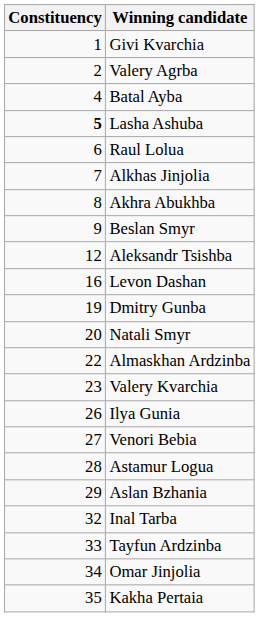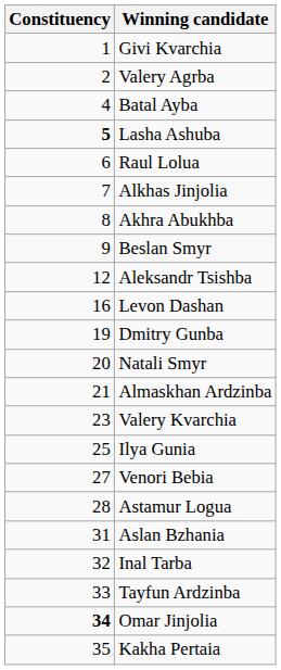Almaskhan Ardzinba | Constituency: 22 -> 21
Ilya Gunia | Constituency: 26 -> 25
Aslan Bzhania | Constituency: 29 -> 31
Omar Jinjolia | Constituency: normal -> bold
